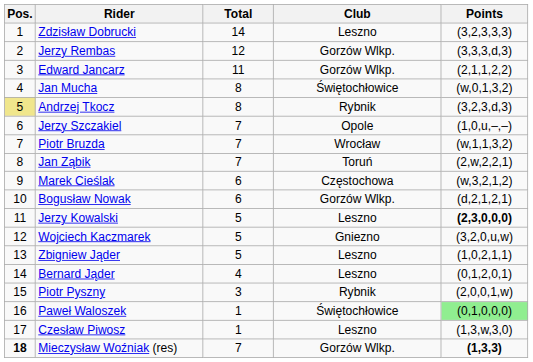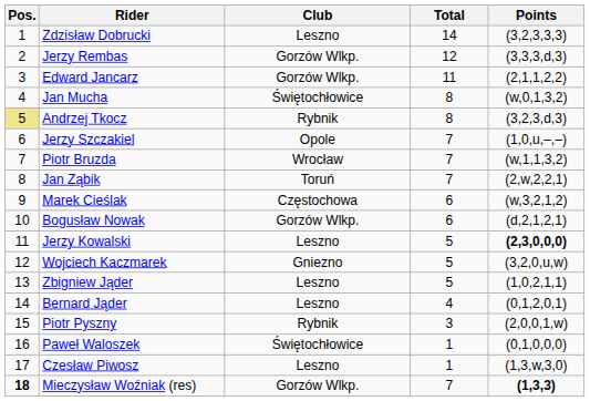columns swapped: Club <-> Total
Paweł Waloszek | Points: lightgreen background -> no background
